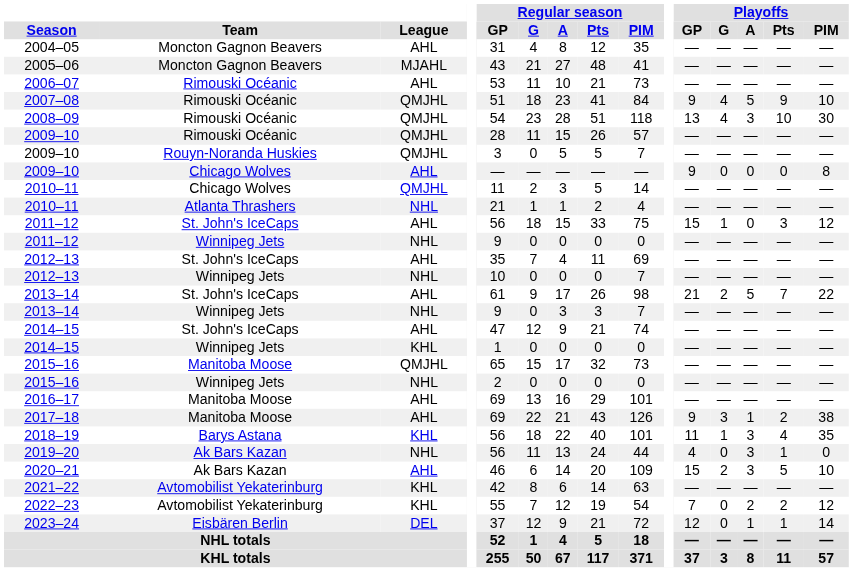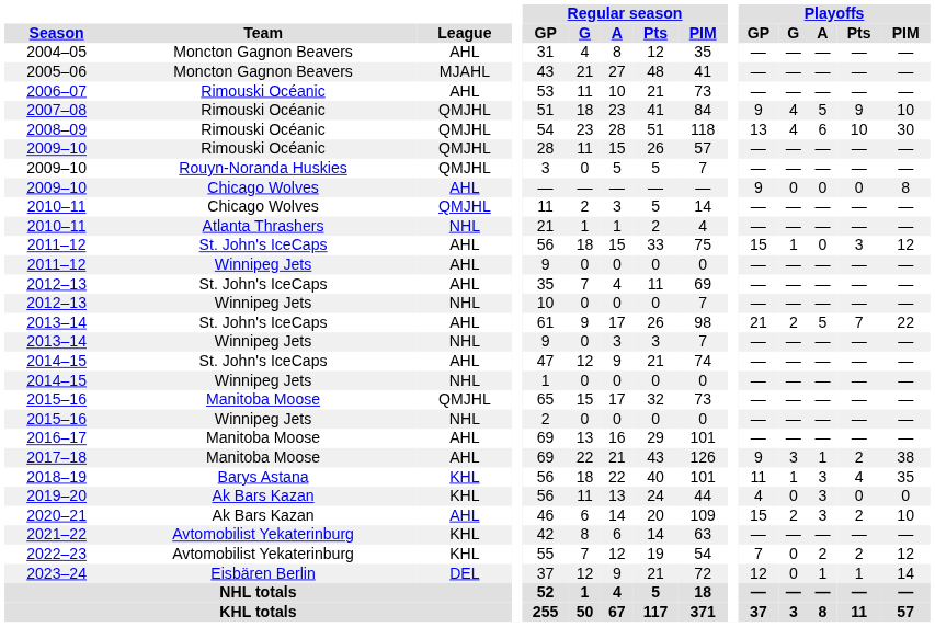2008–09 | Playoffs / A: 3 -> 6
2011–12 / Winnipeg Jets | League: NHL -> AHL
2014–15 / Winnipeg Jets | League: KHL -> NHL
2019–20 | League: NHL -> KHL
2019–20 | Playoffs / Pts: 1 -> 0
2020–21 | Playoffs / Pts: 5 -> 2
